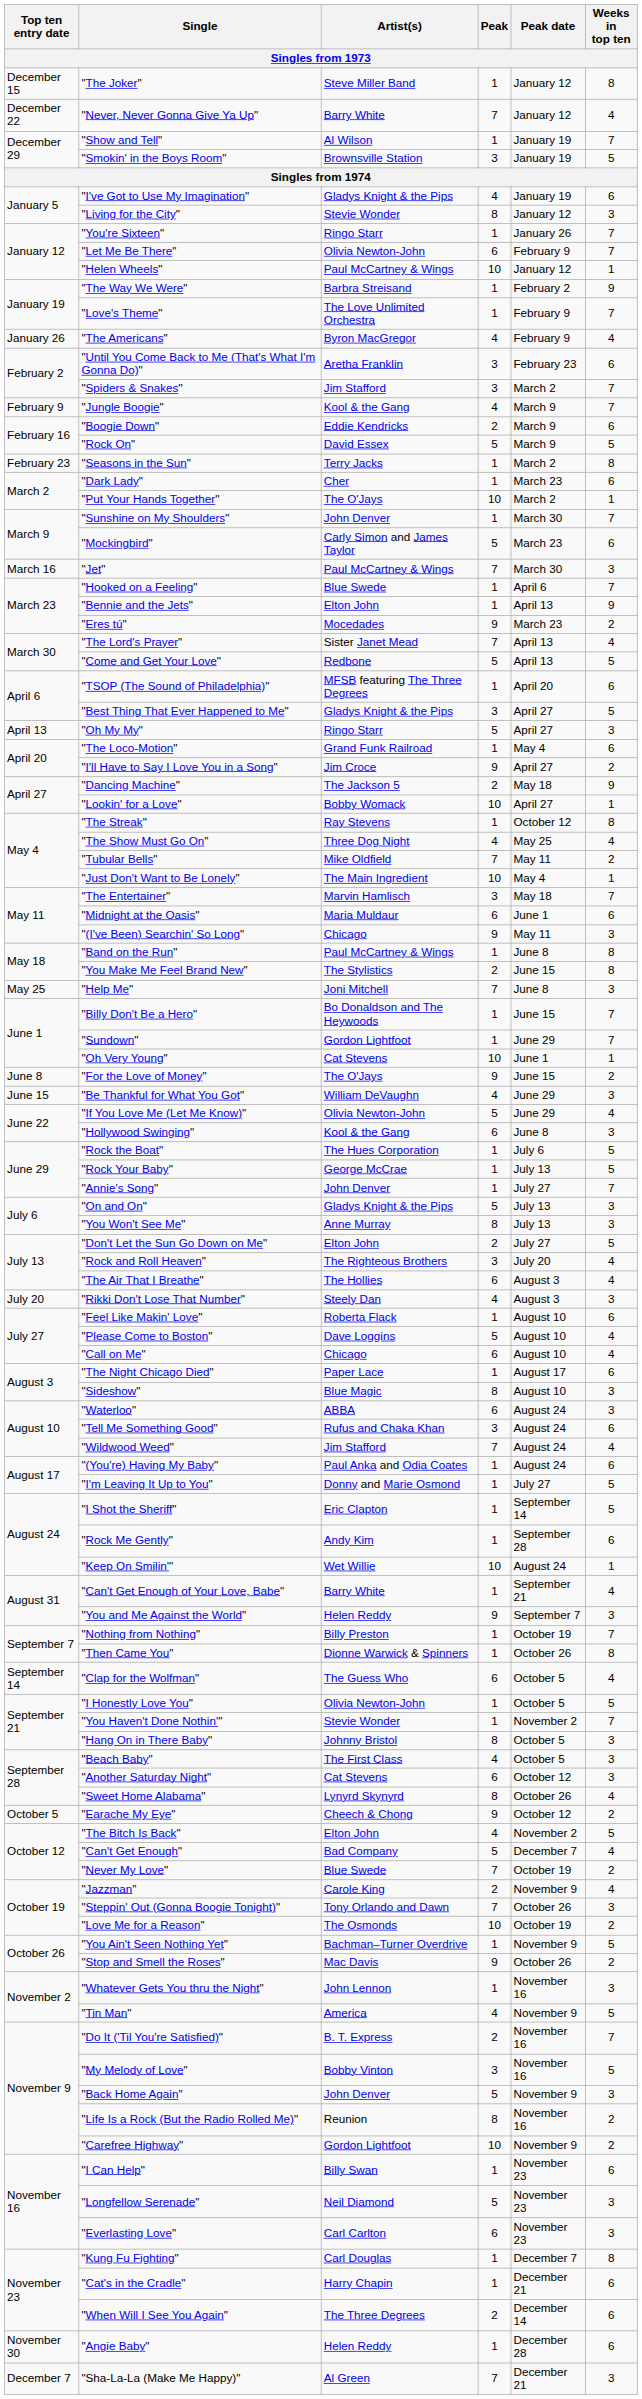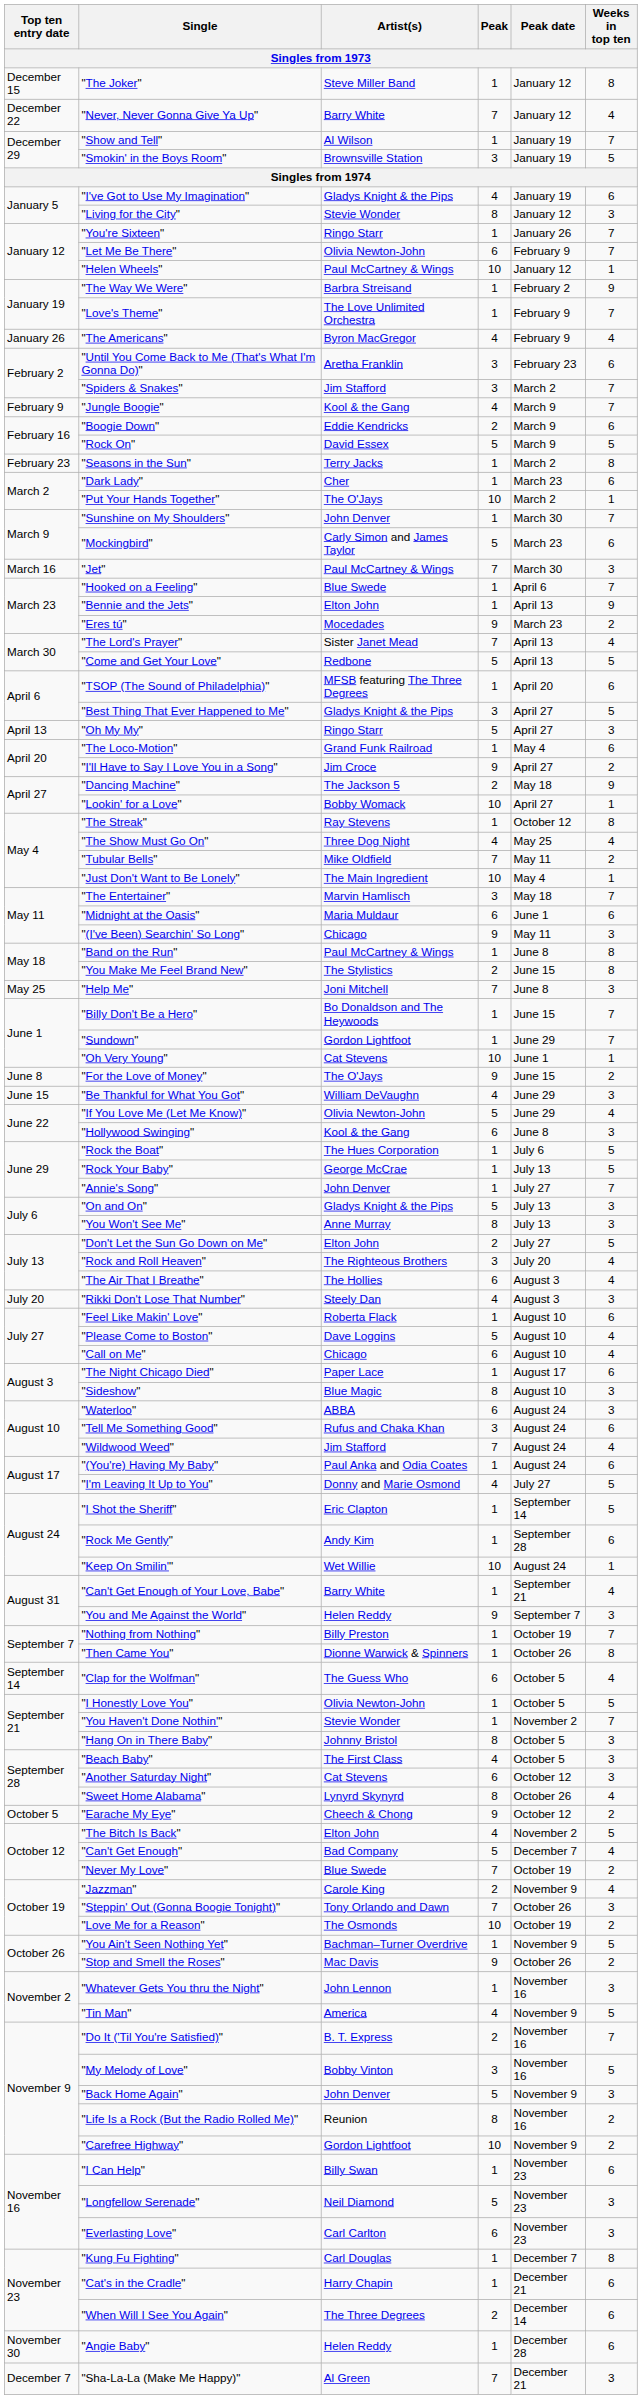"I'm Leaving It Up to You" | Peak: 1 -> 4
